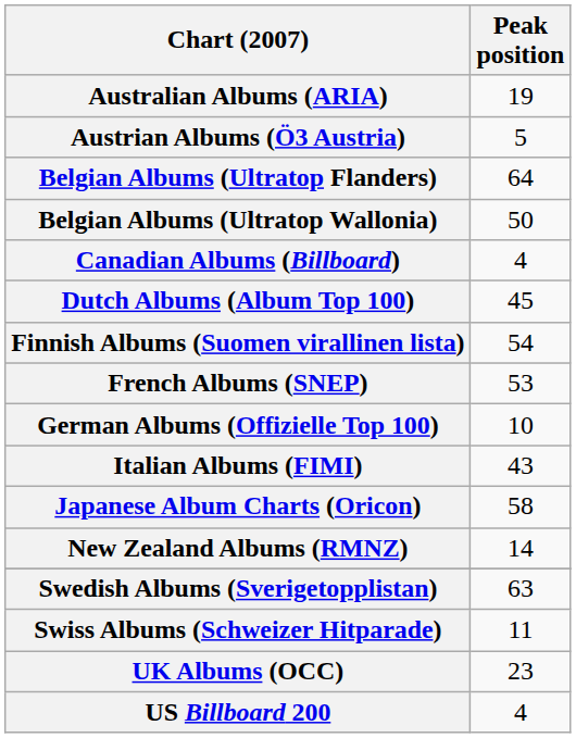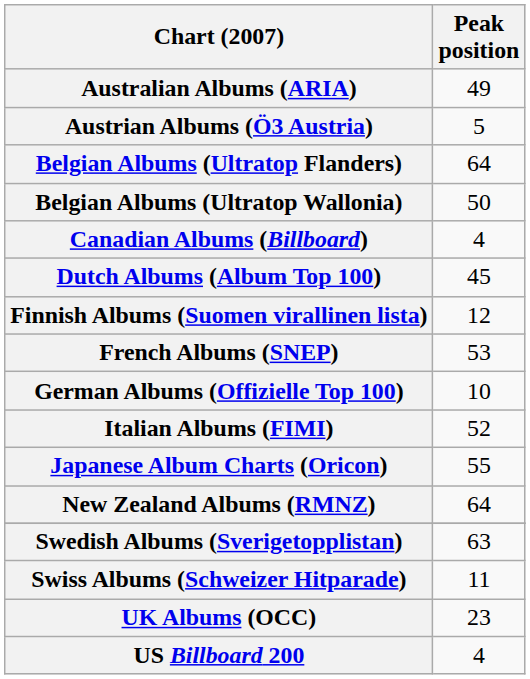Australian Albums (ARIA) | Peak position: 19 -> 49
Finnish Albums (Suomen virallinen lista) | Peak position: 54 -> 12
Italian Albums (FIMI) | Peak position: 43 -> 52
Japanese Album Charts (Oricon) | Peak position: 58 -> 55
New Zealand Albums (RMNZ) | Peak position: 14 -> 64
